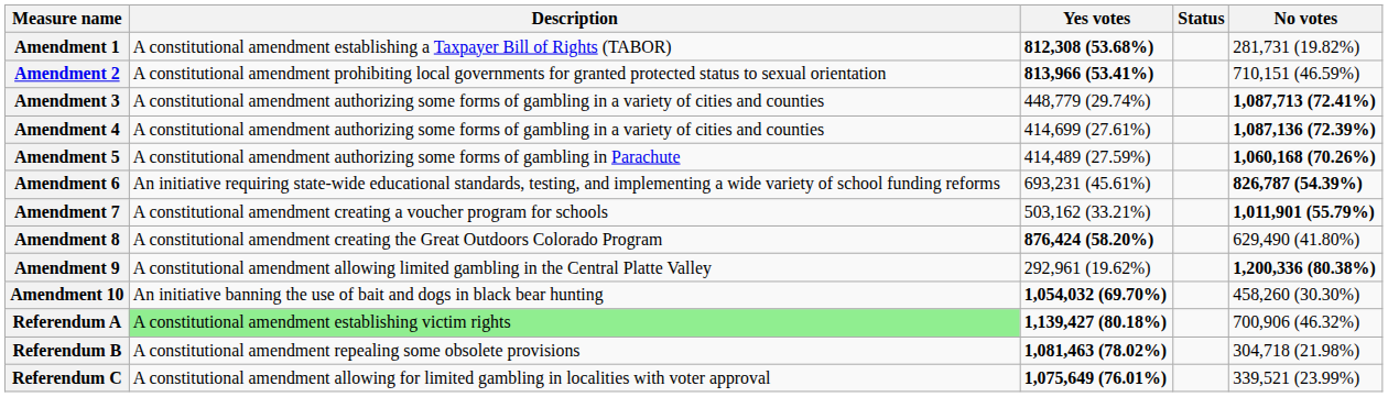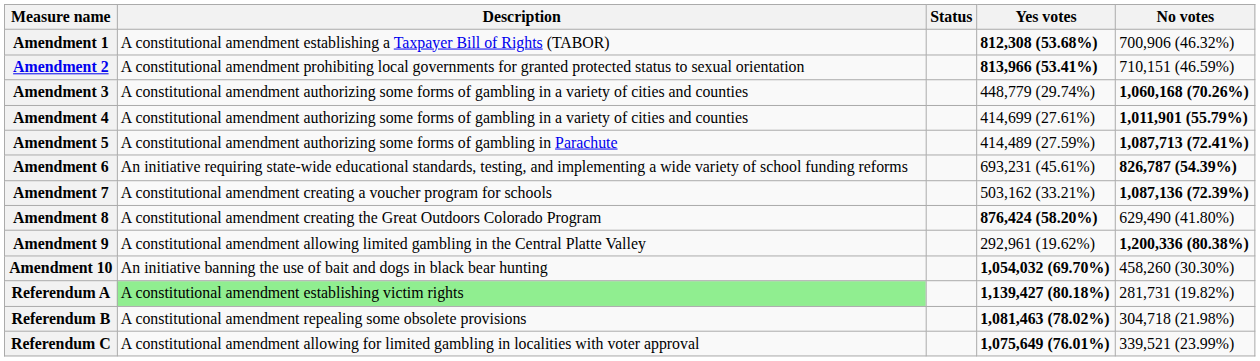columns swapped: Status <-> Yes votes
Amendment 1 | No votes: 281,731 (19.82%) -> 700,906 (46.32%)
Amendment 3 | No votes: 1,087,713 (72.41%) -> 1,060,168 (70.26%)
Amendment 4 | No votes: 1,087,136 (72.39%) -> 1,011,901 (55.79%)
Amendment 5 | No votes: 1,060,168 (70.26%) -> 1,087,713 (72.41%)
Amendment 7 | No votes: 1,011,901 (55.79%) -> 1,087,136 (72.39%)
Referendum A | No votes: 700,906 (46.32%) -> 281,731 (19.82%)
